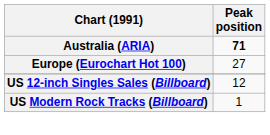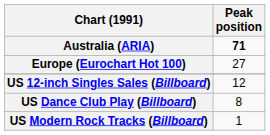+ row: US Dance Club Play (Billboard) | 8
